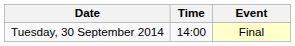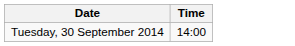- column: Event | Final
